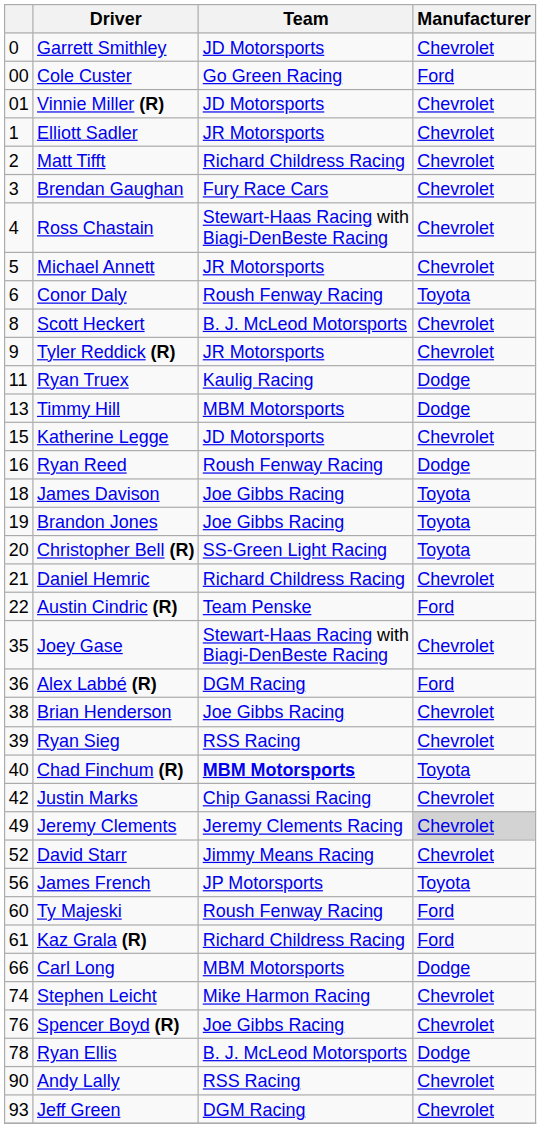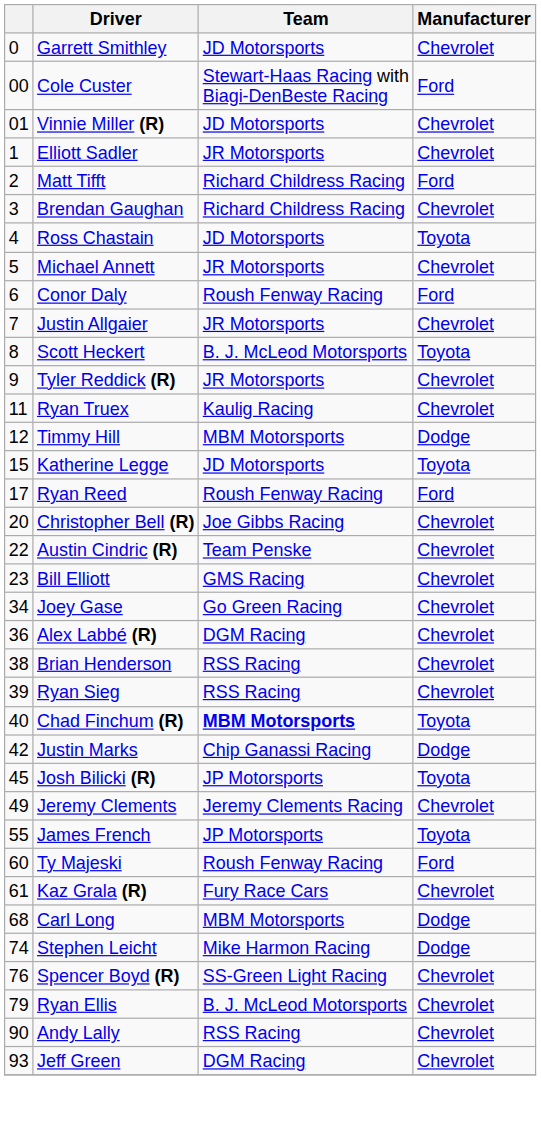Cole Custer | Team: Go Green Racing -> Stewart-Haas Racing with Biagi-DenBeste Racing
Matt Tifft | Manufacturer: Chevrolet -> Ford
Brendan Gaughan | Team: Fury Race Cars -> Richard Childress Racing
Ross Chastain | Team: Stewart-Haas Racing with Biagi-DenBeste Racing -> JD Motorsports
Ross Chastain | Manufacturer: Chevrolet -> Toyota
Conor Daly | Manufacturer: Toyota -> Ford
+ row: 7 | Justin Allgaier | JR Motorsports | Chevrolet
Scott Heckert | Manufacturer: Chevrolet -> Toyota
Ryan Truex | Manufacturer: Dodge -> Chevrolet
Timmy Hill | column 1: 13 -> 12
Katherine Legge | Manufacturer: Chevrolet -> Toyota
Ryan Reed | column 1: 16 -> 17
Ryan Reed | Manufacturer: Dodge -> Ford
- row: 18 | James Davison | Joe Gibbs Racing | Toyota
- row: 19 | Brandon Jones | Joe Gibbs Racing | Toyota
Christopher Bell (R) | Team: SS-Green Light Racing -> Joe Gibbs Racing
Christopher Bell (R) | Manufacturer: Toyota -> Chevrolet
- row: 21 | Daniel Hemric | Richard Childress Racing | Chevrolet
Austin Cindric (R) | Manufacturer: Ford -> Chevrolet
+ row: 23 | Bill Elliott | GMS Racing | Chevrolet
Joey Gase | column 1: 35 -> 34
Joey Gase | Team: Stewart-Haas Racing with Biagi-DenBeste Racing -> Go Green Racing
Alex Labbé (R) | Manufacturer: Ford -> Chevrolet
Brian Henderson | Team: Joe Gibbs Racing -> RSS Racing
Justin Marks | Manufacturer: Chevrolet -> Dodge
+ row: 45 | Josh Bilicki (R) | JP Motorsports | Toyota
Jeremy Clements | Manufacturer: lightgrey background -> no background
- row: 52 | David Starr | Jimmy Means Racing | Chevrolet
James French | column 1: 56 -> 55
Kaz Grala (R) | Team: Richard Childress Racing -> Fury Race Cars
Kaz Grala (R) | Manufacturer: Ford -> Chevrolet
Carl Long | column 1: 66 -> 68
Stephen Leicht | Manufacturer: Chevrolet -> Dodge
Spencer Boyd (R) | Team: Joe Gibbs Racing -> SS-Green Light Racing
Ryan Ellis | column 1: 78 -> 79
Ryan Ellis | Manufacturer: Dodge -> Chevrolet
